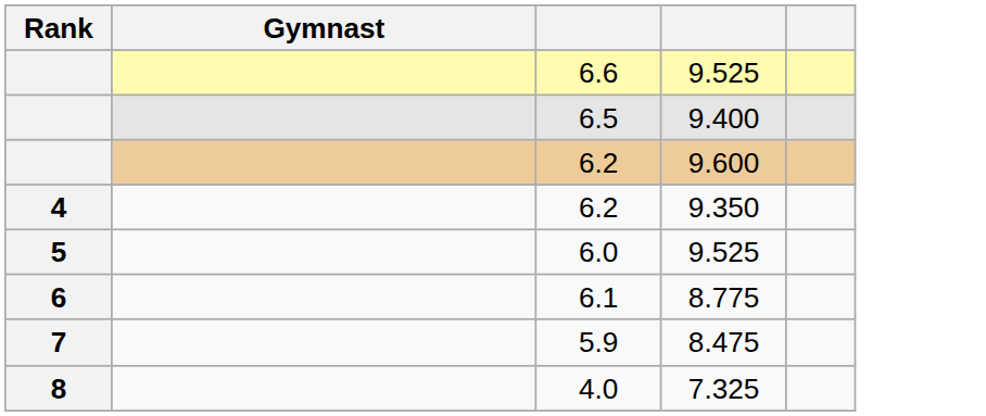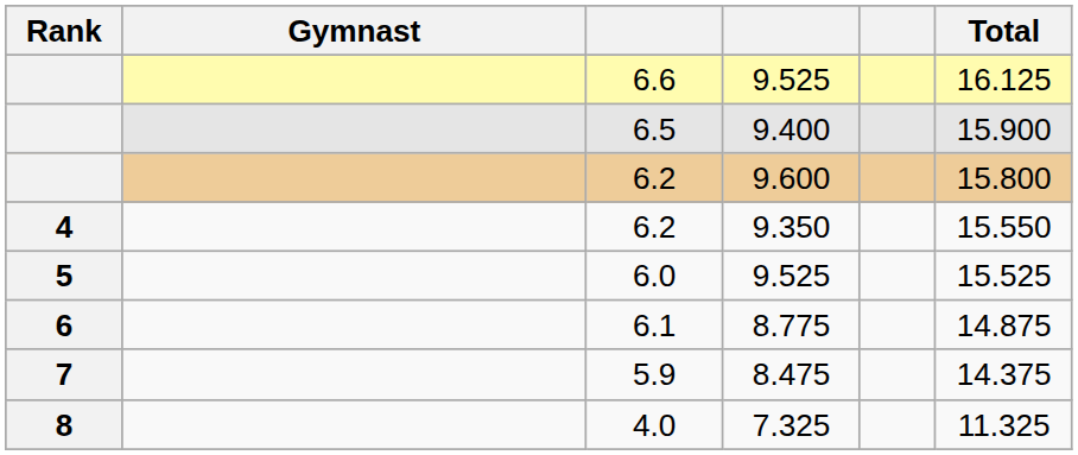+ column: Total | 16.125 | 15.900 | 15.800 | 15.550 | 15.525 | 14.875 | 14.375 | 11.325
